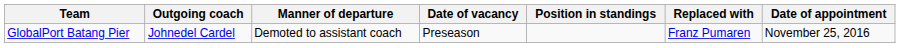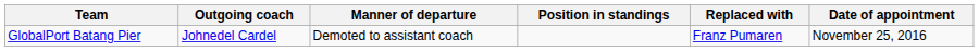- column: Date of vacancy | Preseason
